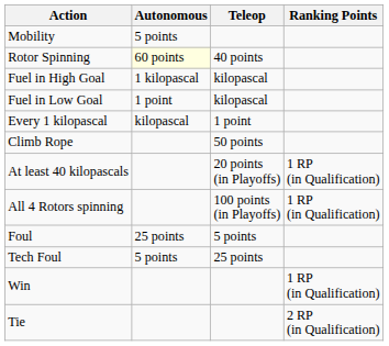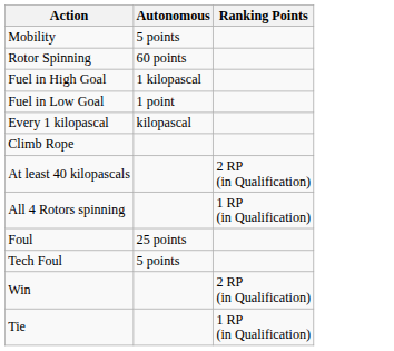- column: Teleop | 40 points | kilopascal | kilopascal | 1 point | 50 points | 20 points (in Playoffs) | 100 points (in Playoffs) | 5 points | 25 points
Rotor Spinning | Autonomous: lightyellow background -> no background
At least 40 kilopascals | Ranking Points: 1 RP (in Qualification) -> 2 RP (in Qualification)
Win | Ranking Points: 1 RP (in Qualification) -> 2 RP (in Qualification)
Tie | Ranking Points: 2 RP (in Qualification) -> 1 RP (in Qualification)
